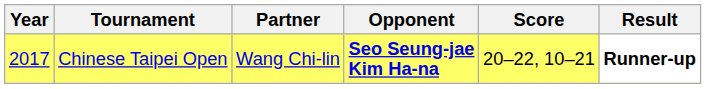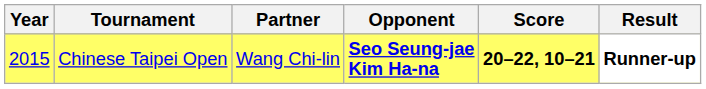Chinese Taipei Open | Year: 2017 -> 2015
Chinese Taipei Open | Score: normal -> bold
